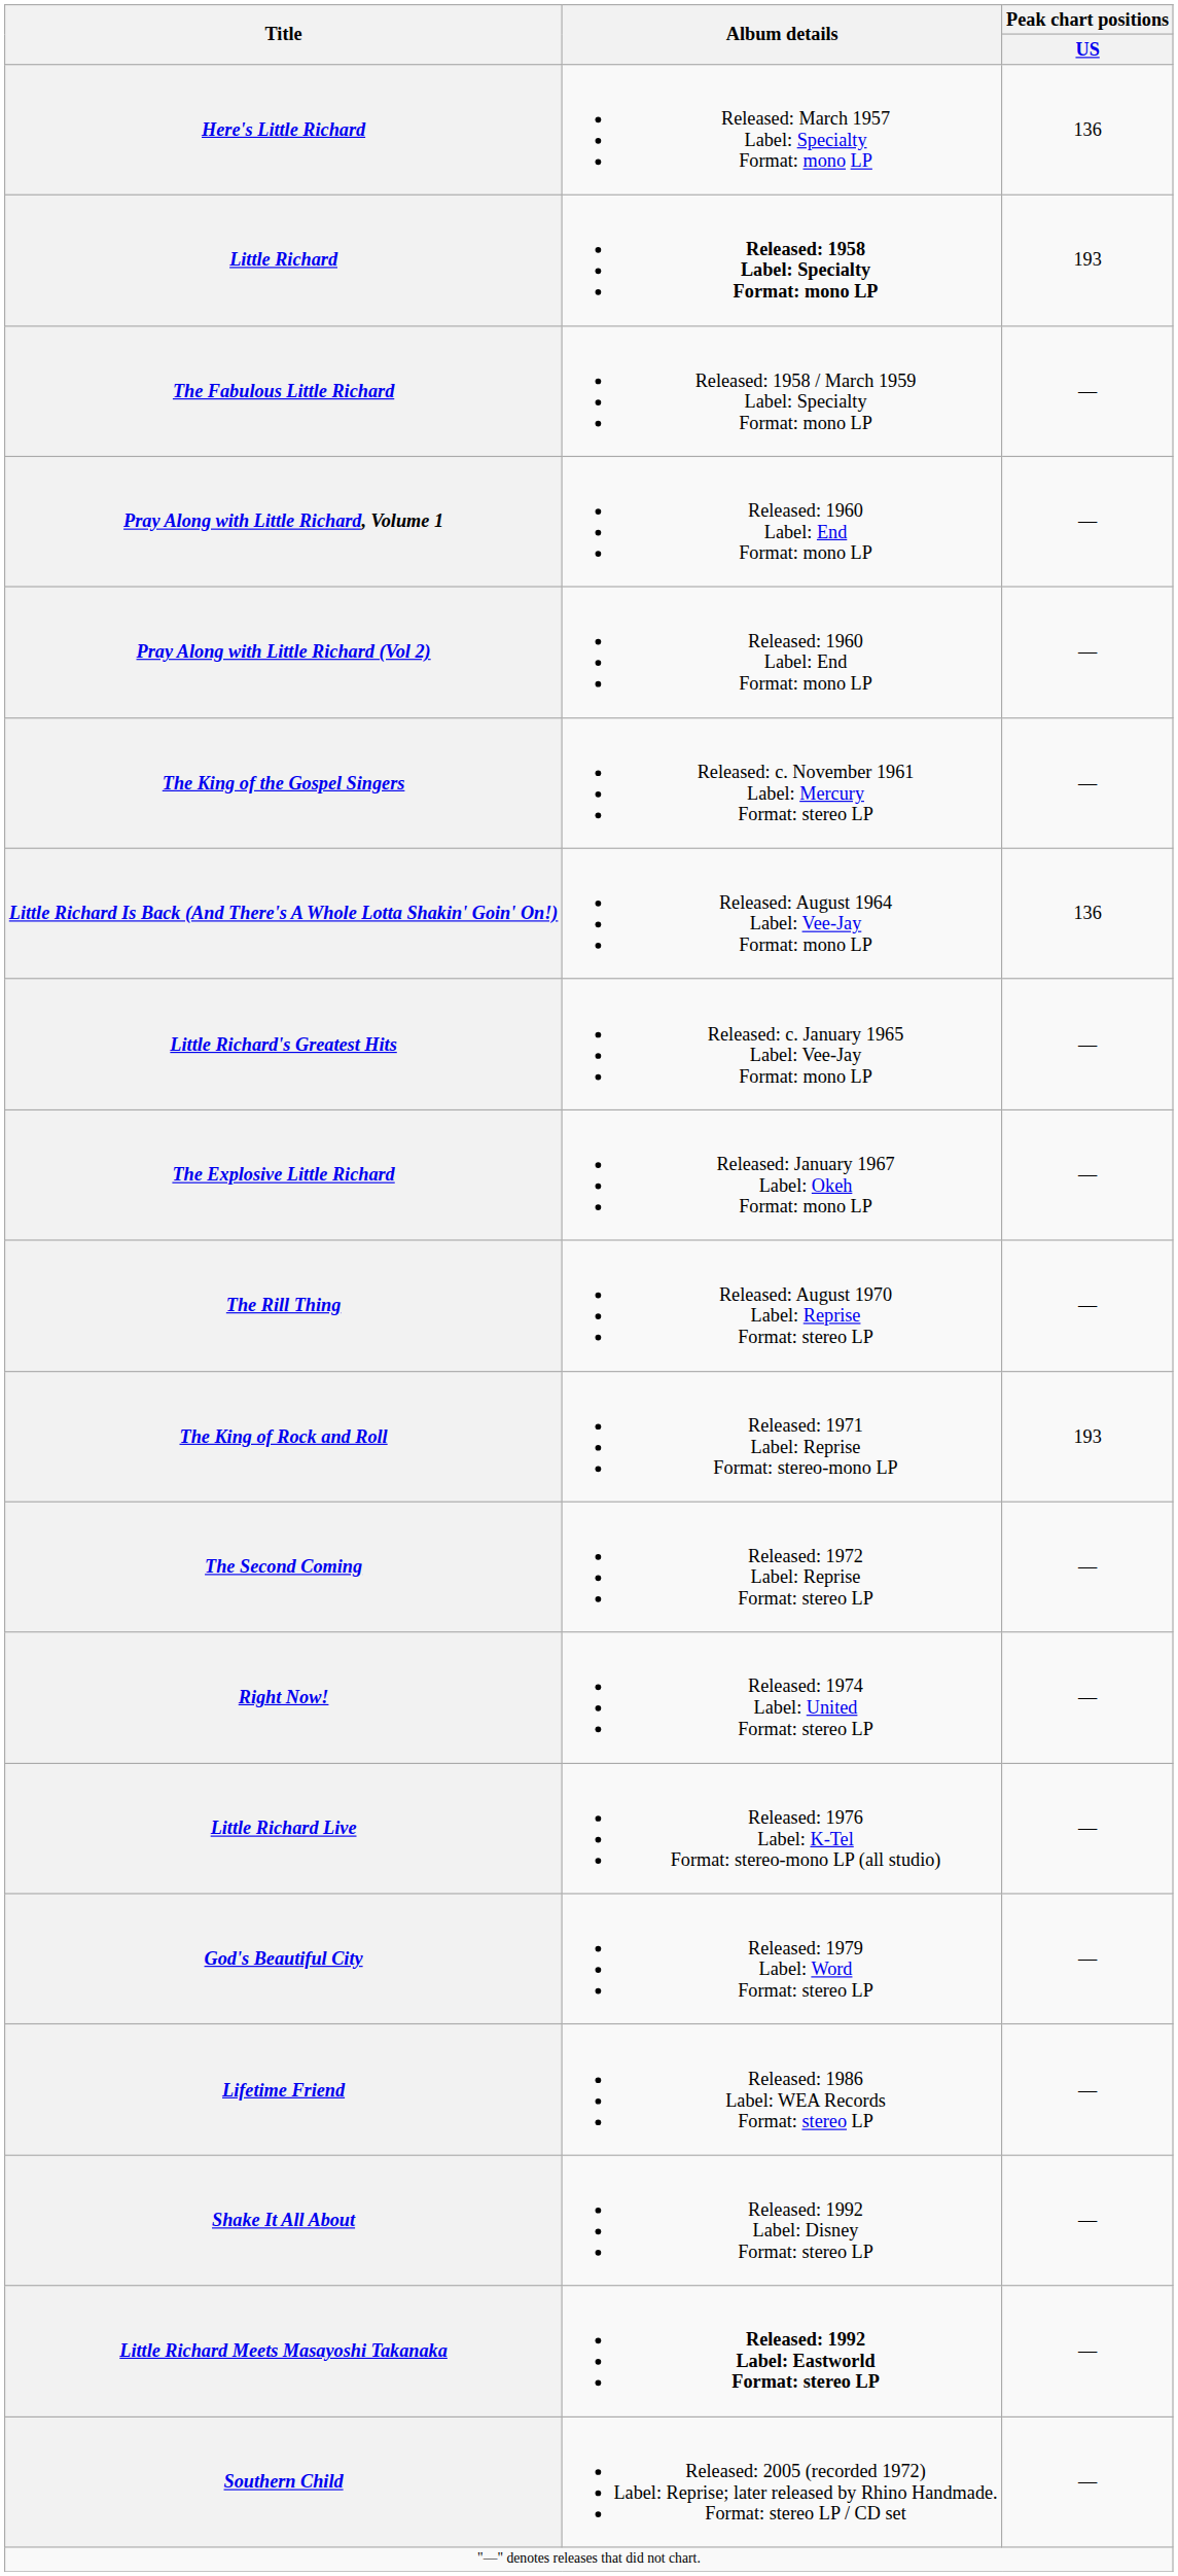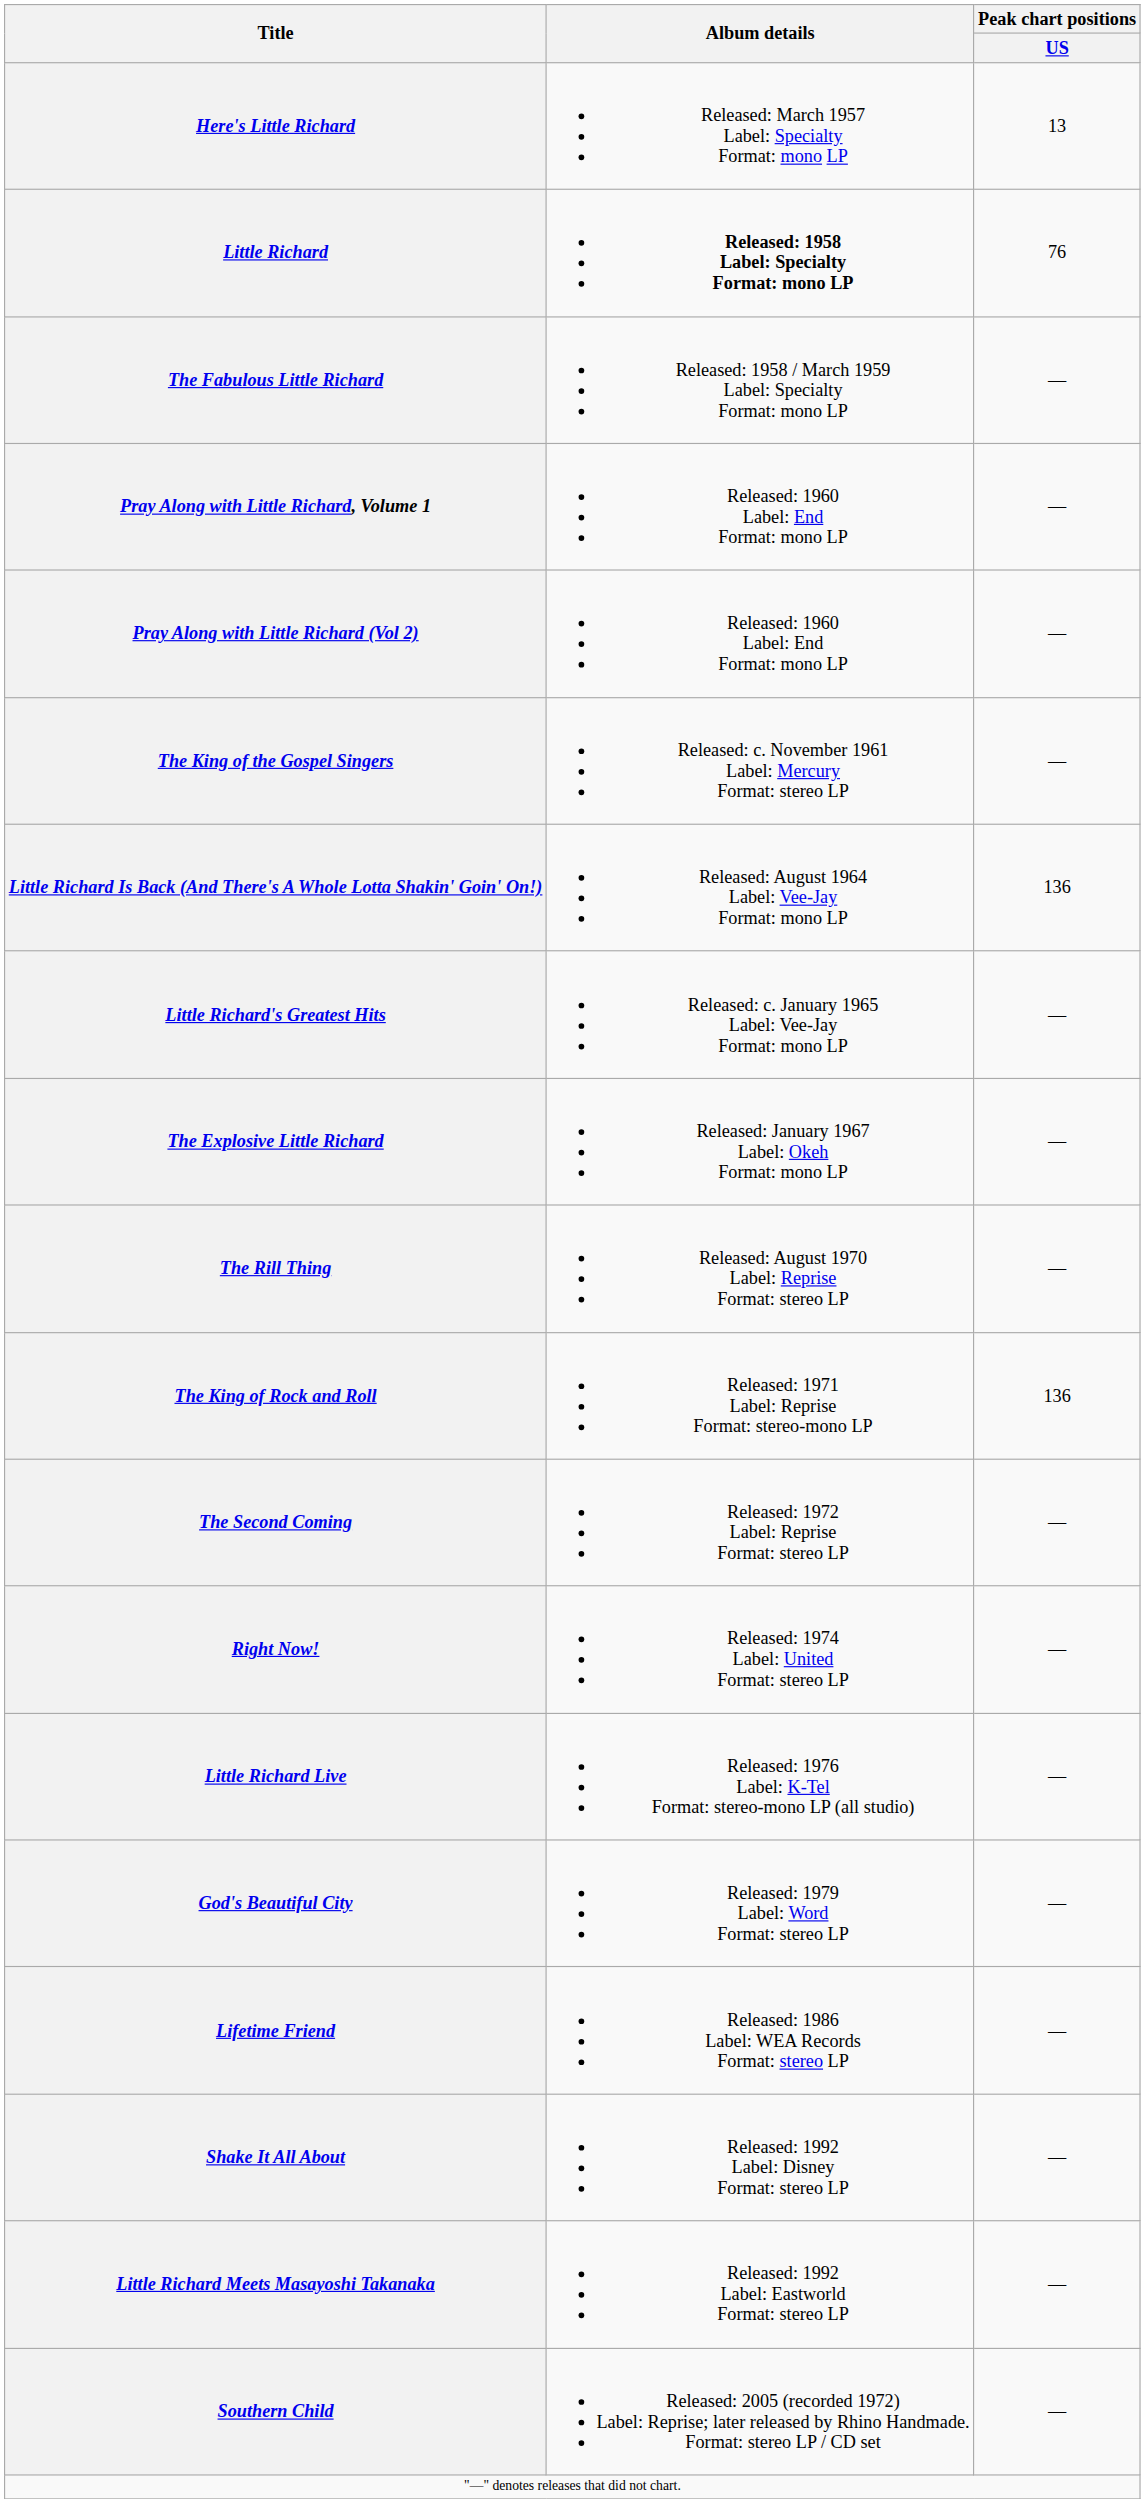Here's Little Richard | Peak chart positions / US: 136 -> 13
Little Richard | Peak chart positions / US: 193 -> 76
The King of Rock and Roll | Peak chart positions / US: 193 -> 136
Little Richard Meets Masayoshi Takanaka | Album details: bold -> normal
